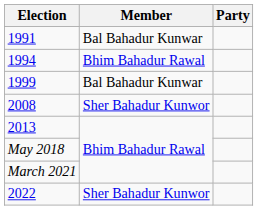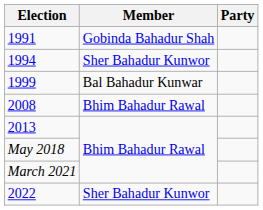1991 | Member: Bal Bahadur Kunwar -> Gobinda Bahadur Shah
1994 | Member: Bhim Bahadur Rawal -> Sher Bahadur Kunwor
2008 | Member: Sher Bahadur Kunwor -> Bhim Bahadur Rawal
